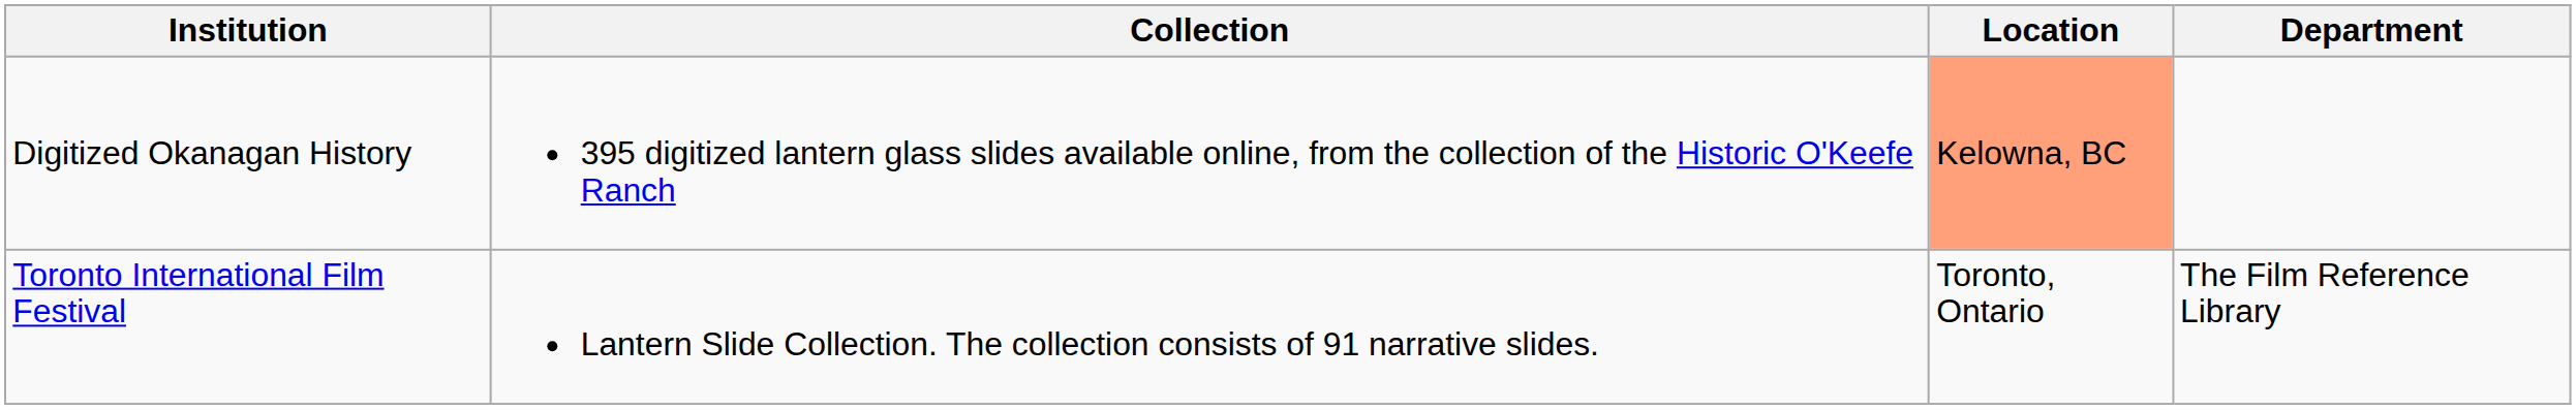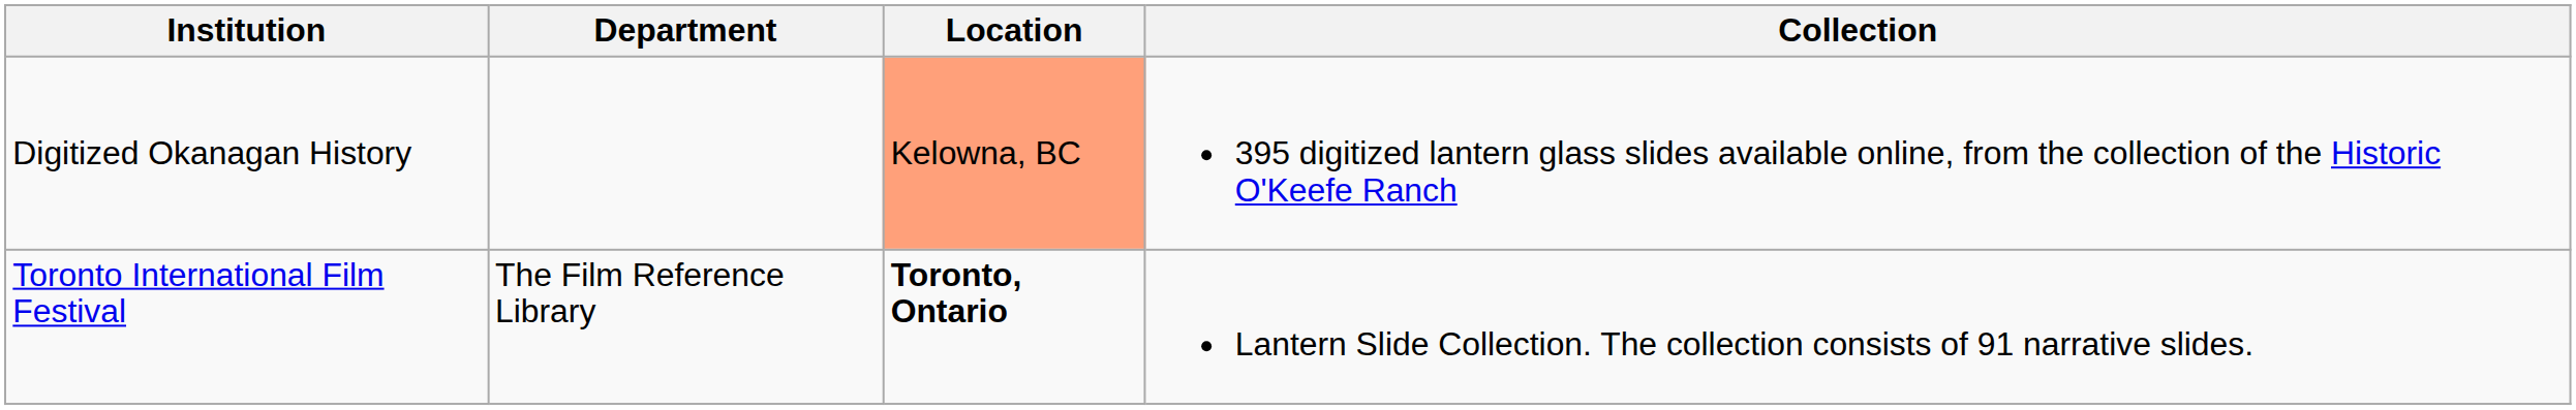columns swapped: Department <-> Collection
Toronto International Film Festival | Location: normal -> bold
